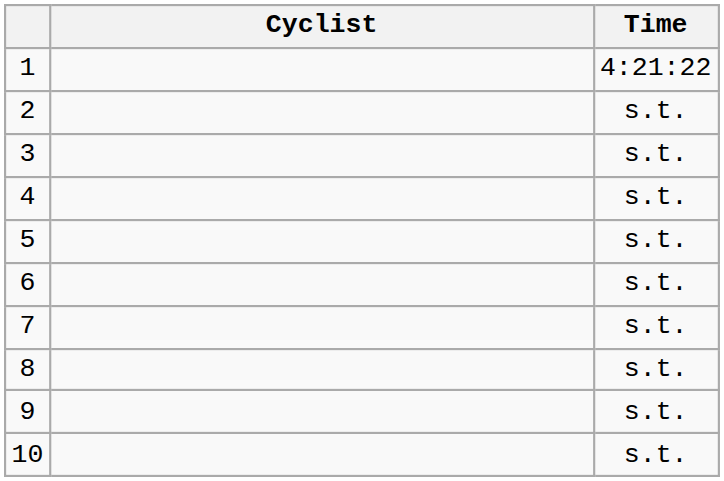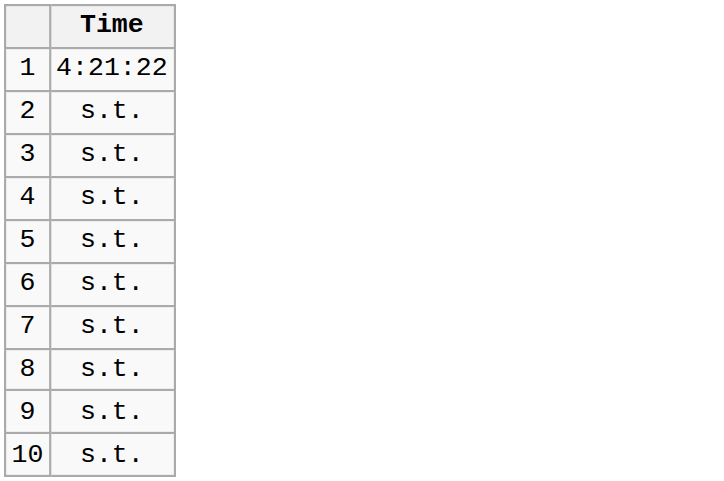- column: Cyclist
